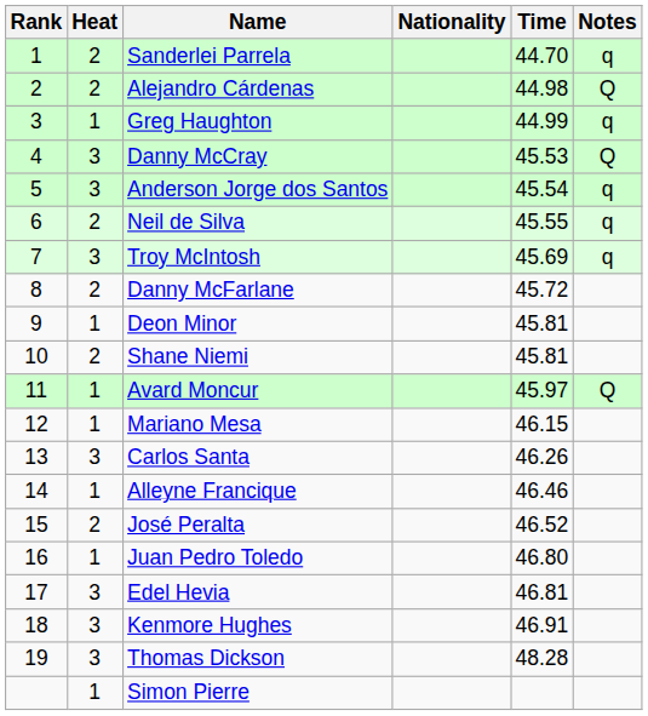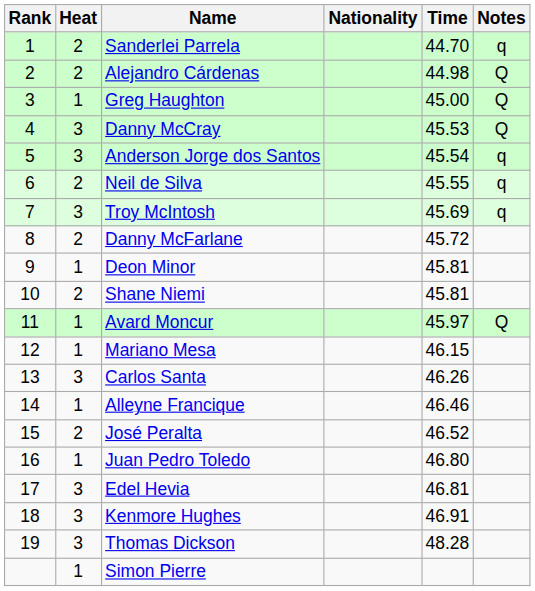Greg Haughton | Time: 44.99 -> 45.00
Greg Haughton | Notes: q -> Q
